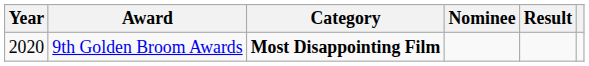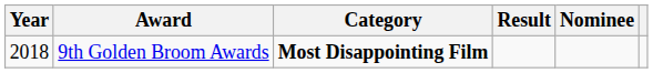columns swapped: Nominee <-> Result
9th Golden Broom Awards | Year: 2020 -> 2018
